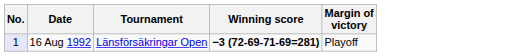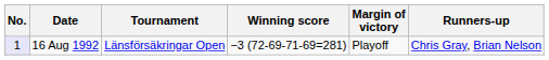+ column: Runners-up | Chris Gray, Brian Nelson
16 Aug 1992 | Winning score: bold -> normal
